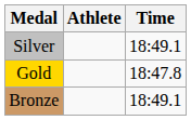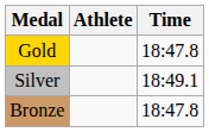rows swapped: Gold <-> Silver
Bronze | Time: 18:49.1 -> 18:47.8
